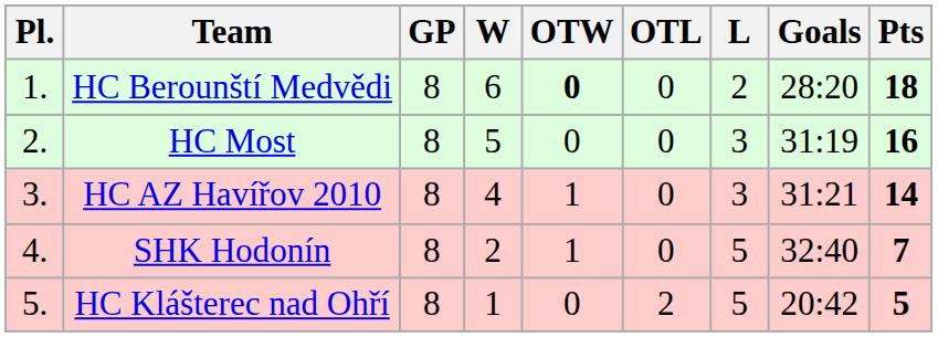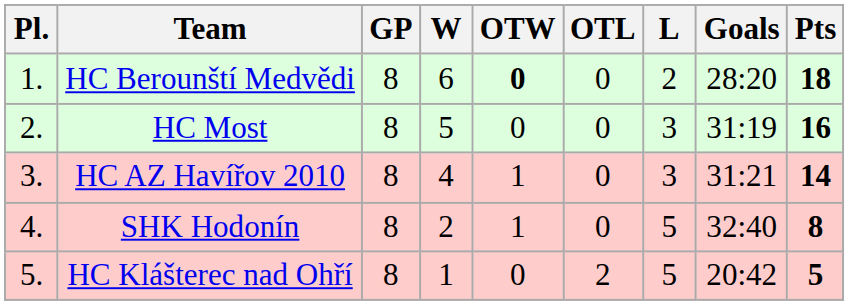SHK Hodonín | Pts: 7 -> 8
